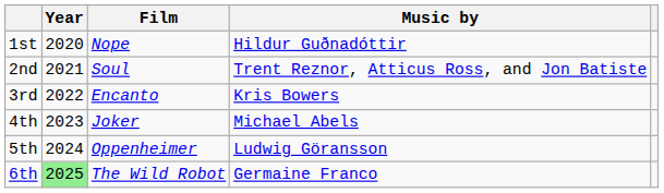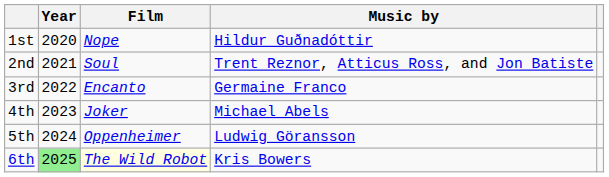3rd | Music by: Kris Bowers -> Germaine Franco
6th | Film: no background -> lightyellow background
6th | Music by: Germaine Franco -> Kris Bowers
